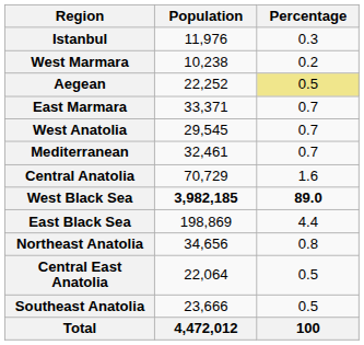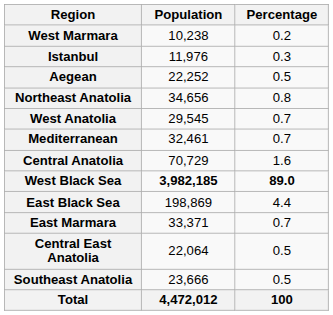rows swapped: Istanbul <-> West Marmara
Aegean | Percentage: khaki background -> no background
rows swapped: East Marmara <-> Northeast Anatolia
